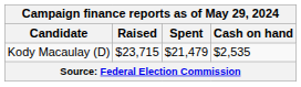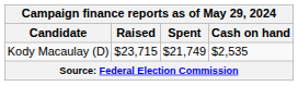Kody Macaulay (D) | Spent: $21,479 -> $21,749
